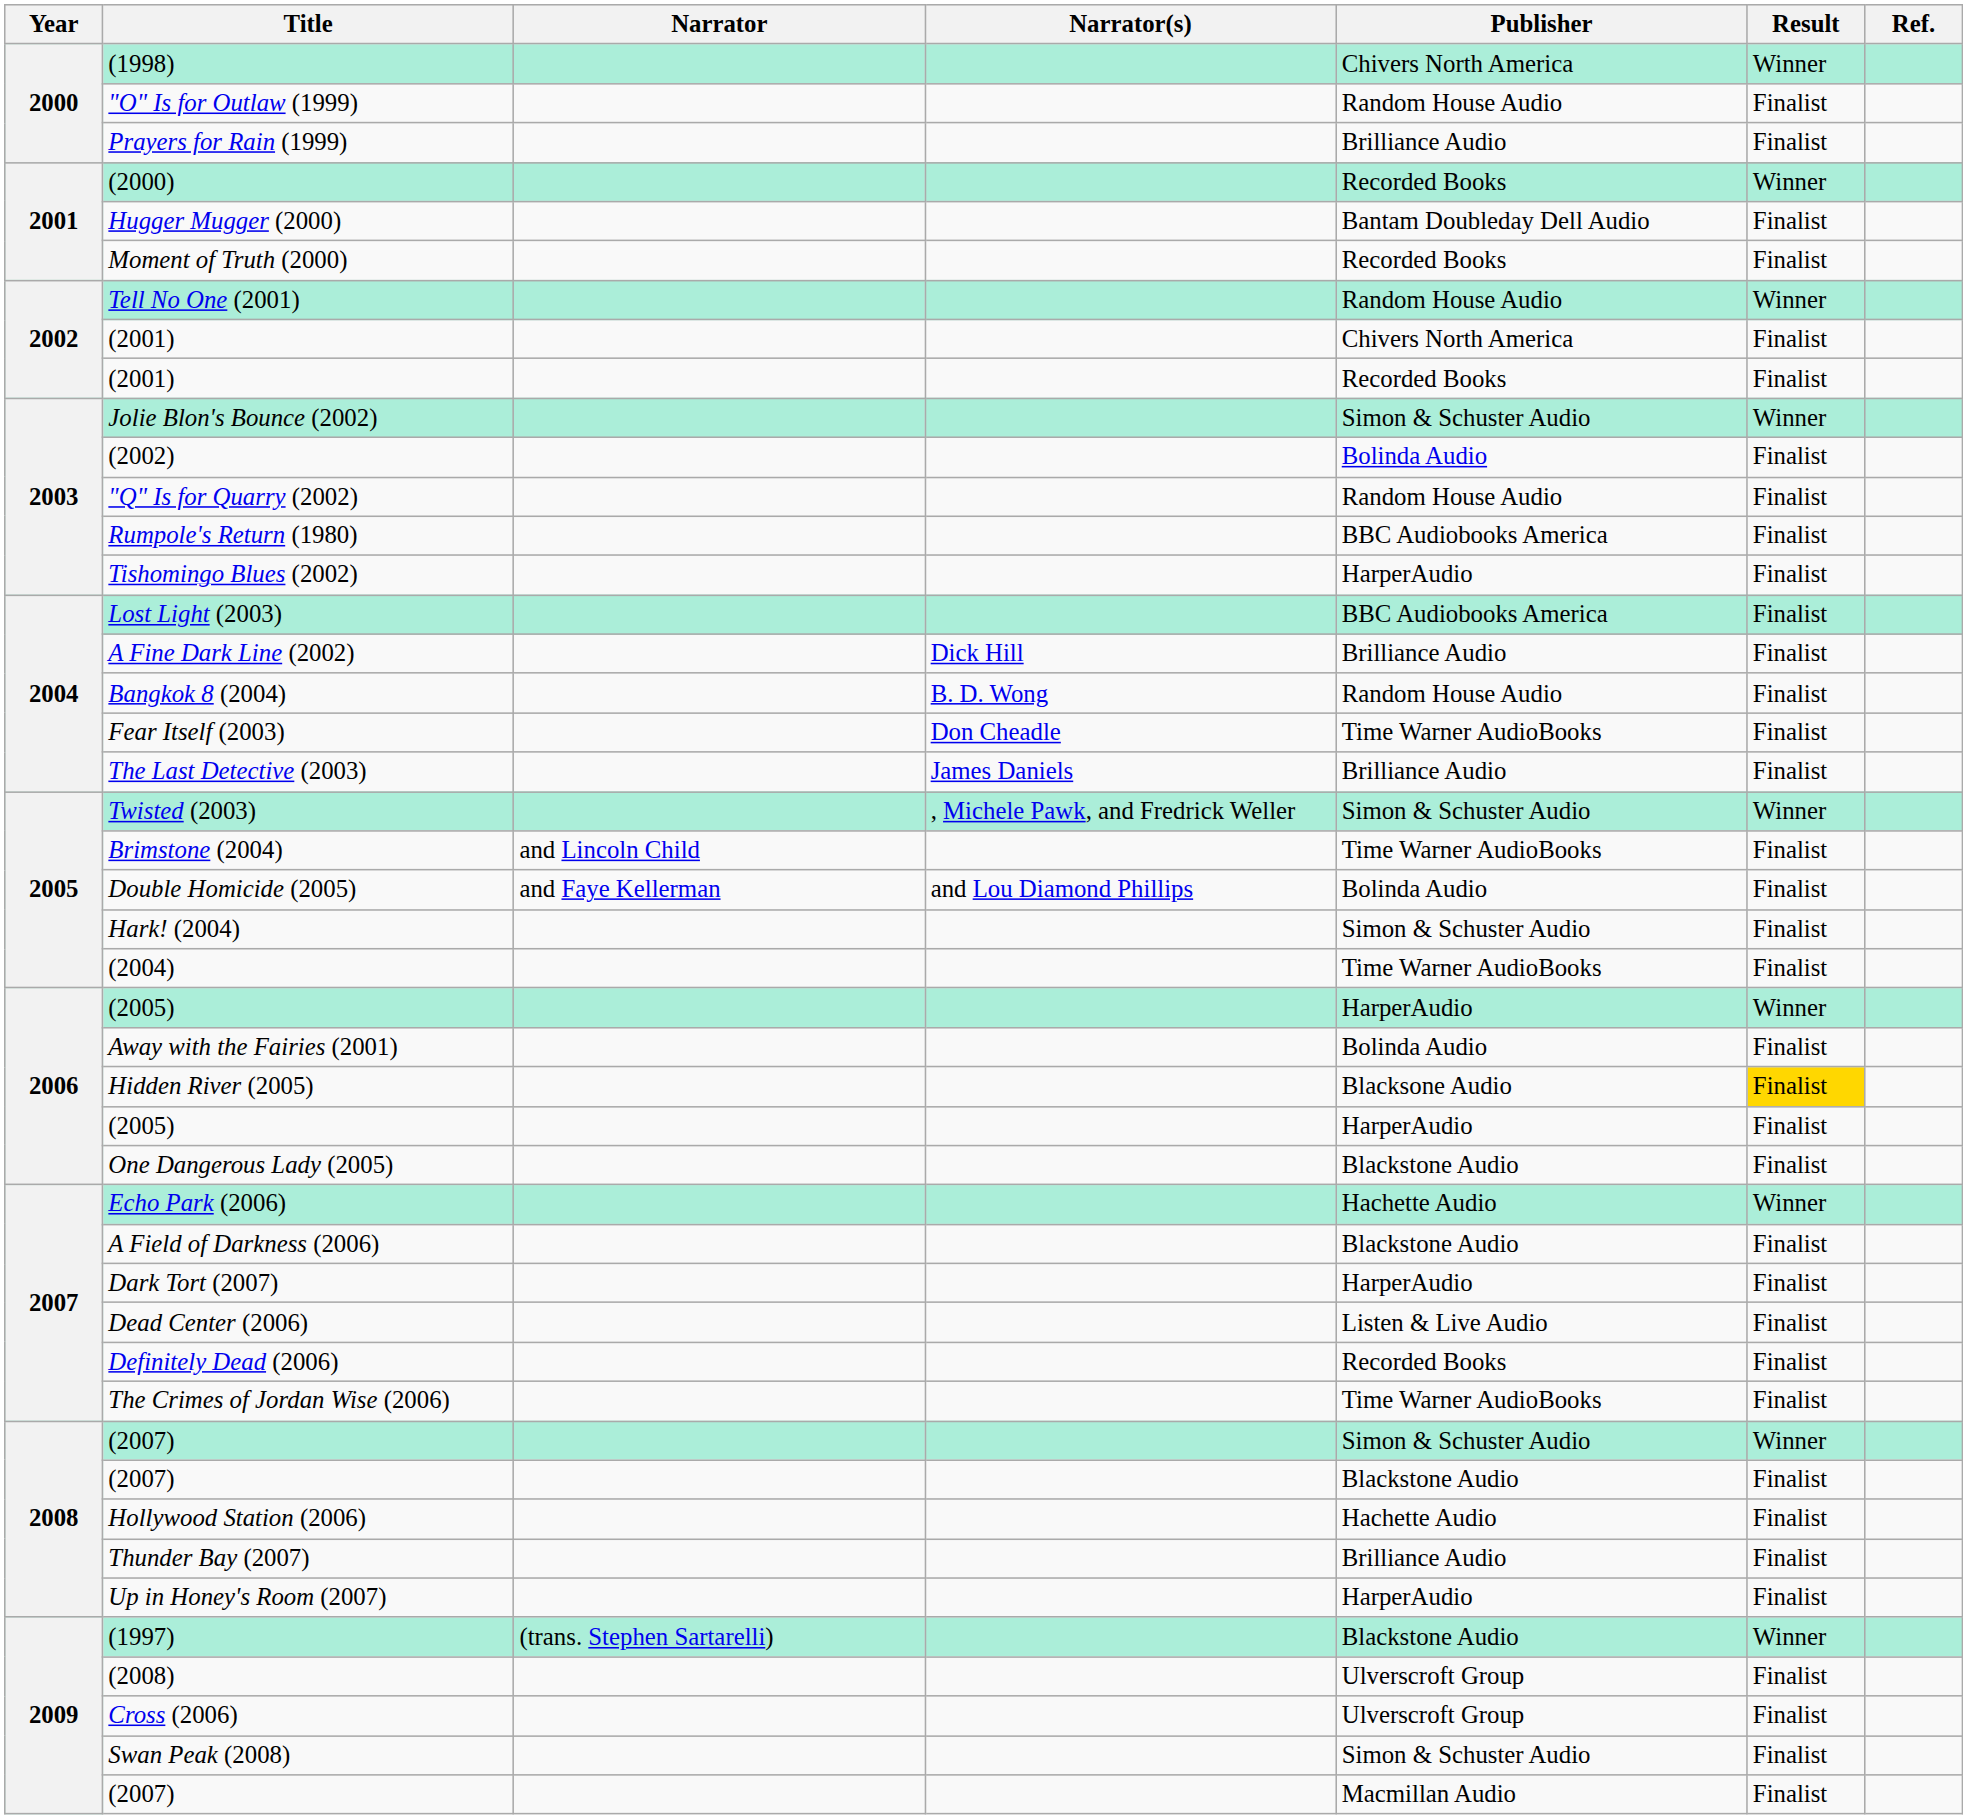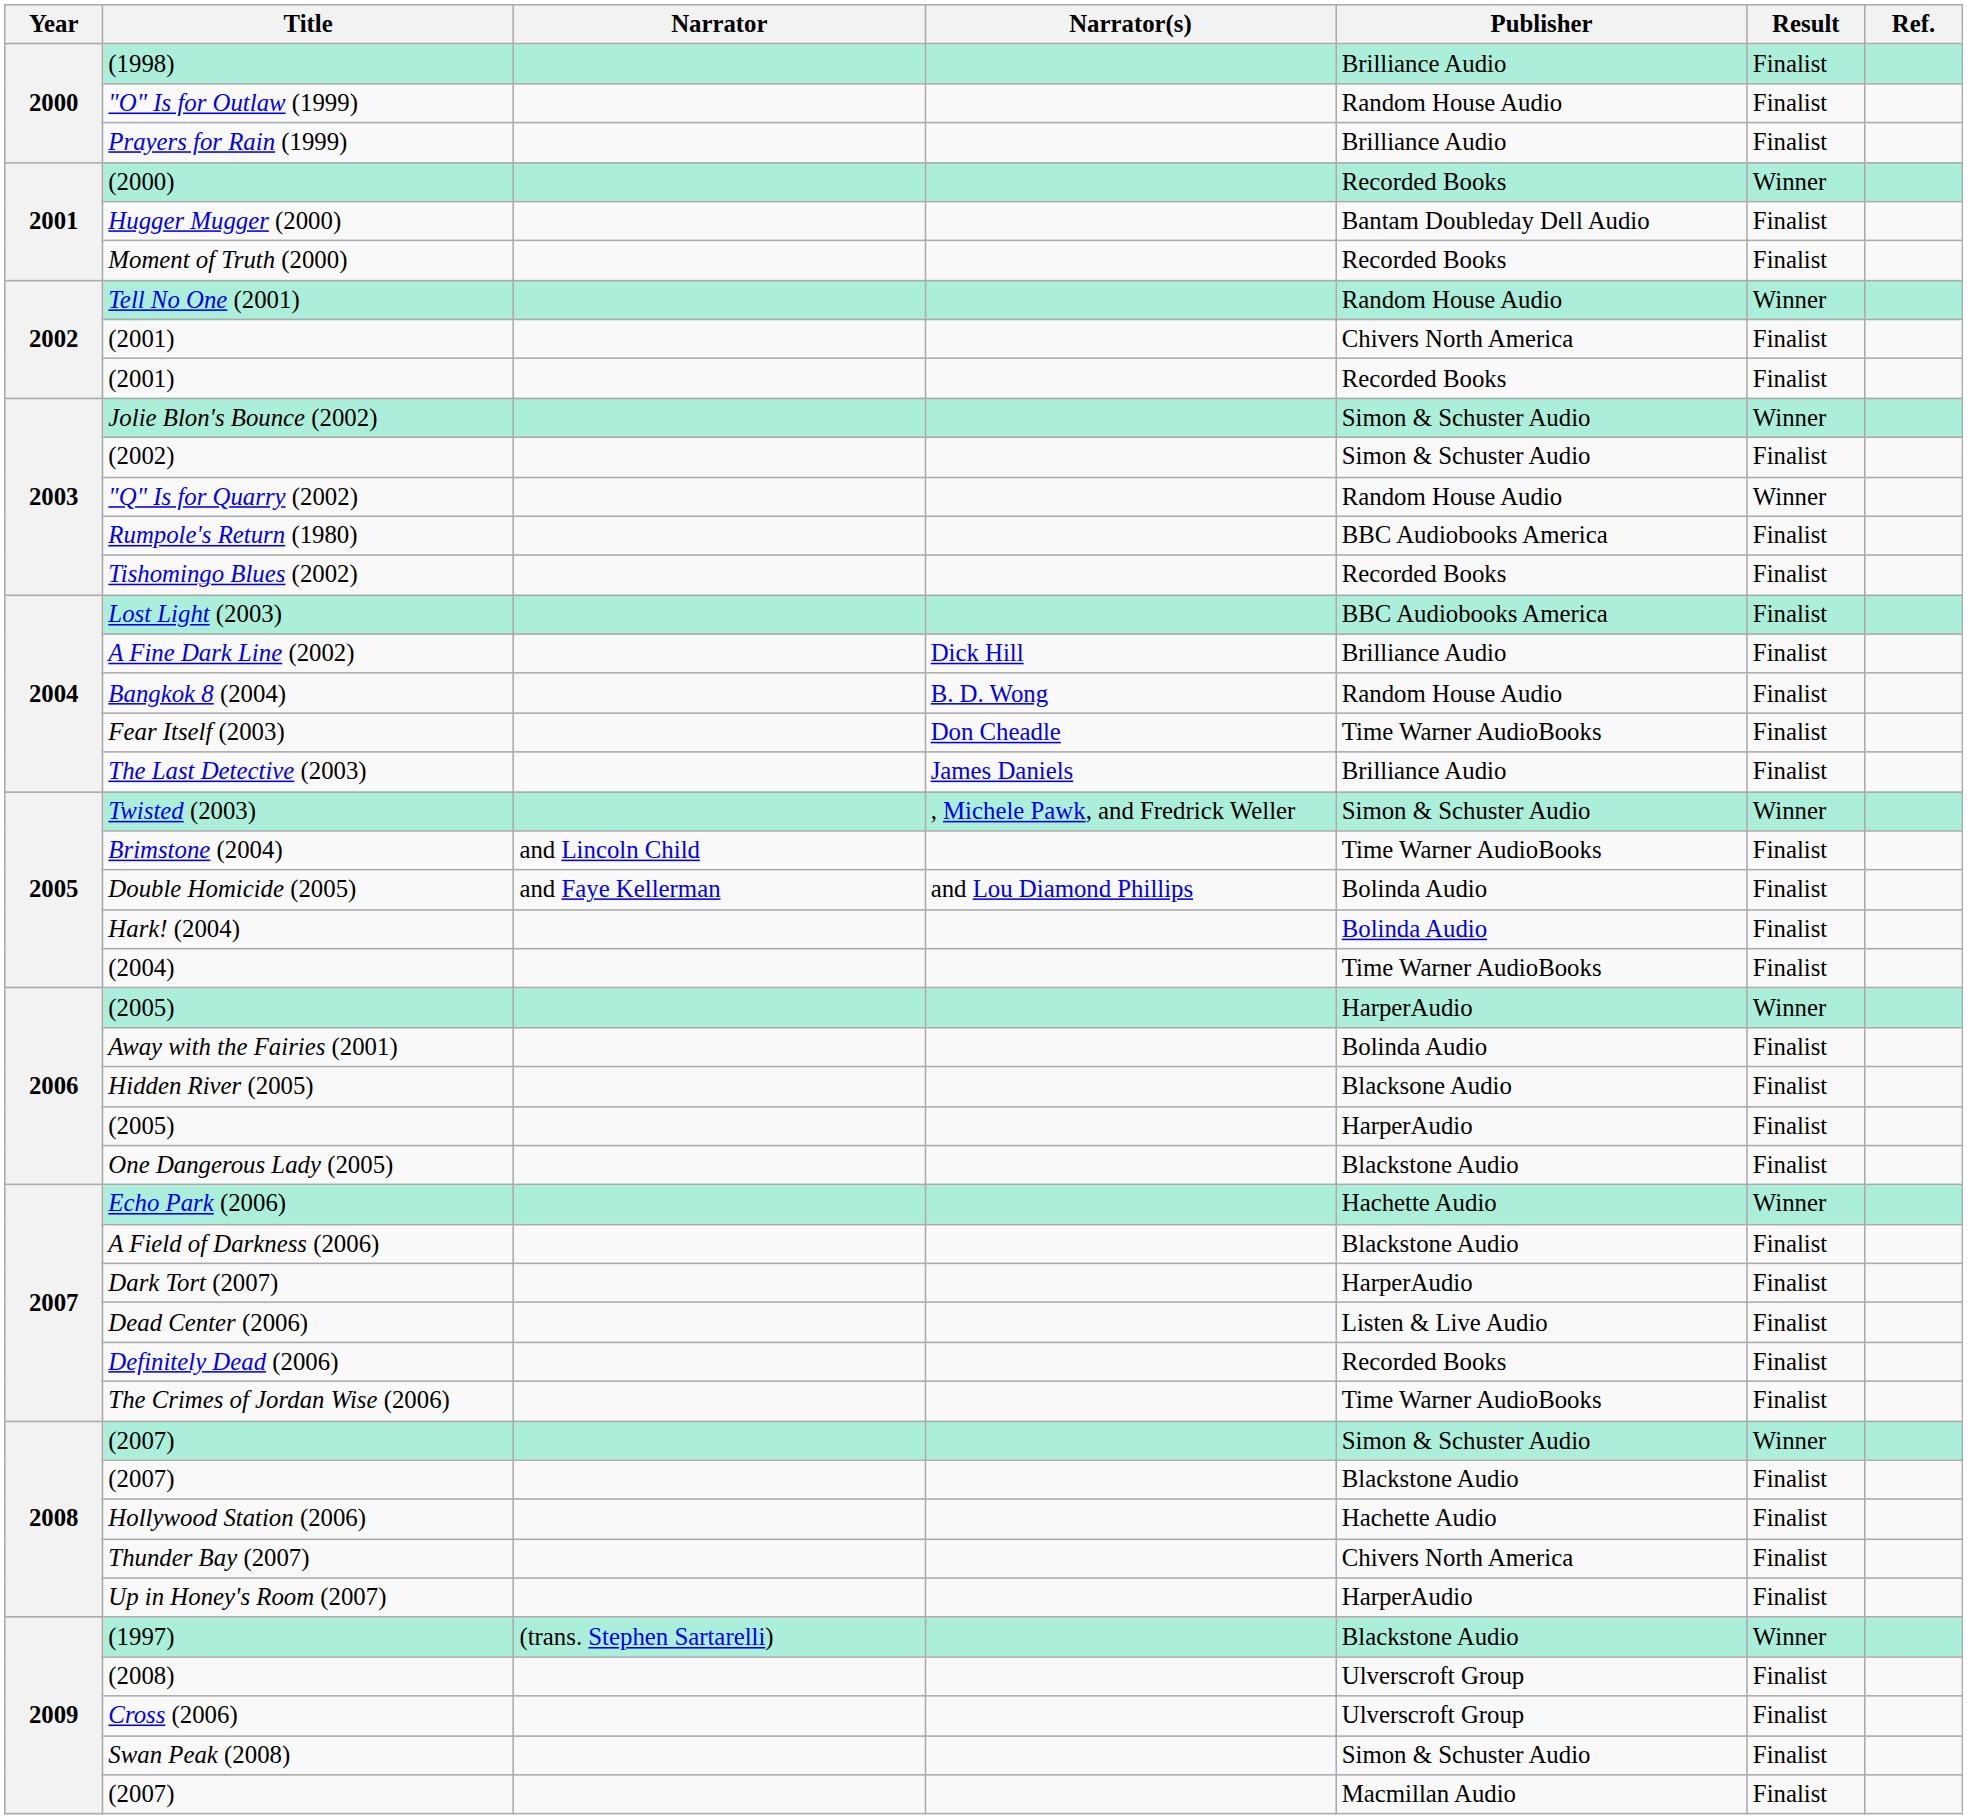(1998) | Publisher: Chivers North America -> Brilliance Audio
(1998) | Result: Winner -> Finalist
(2002) | Publisher: Bolinda Audio -> Simon & Schuster Audio
"Q" Is for Quarry (2002) | Result: Finalist -> Winner
Tishomingo Blues (2002) | Publisher: HarperAudio -> Recorded Books
Hark! (2004) | Publisher: Simon & Schuster Audio -> Bolinda Audio
Hidden River (2005) | Result: gold background -> no background
Thunder Bay (2007) | Publisher: Brilliance Audio -> Chivers North America
